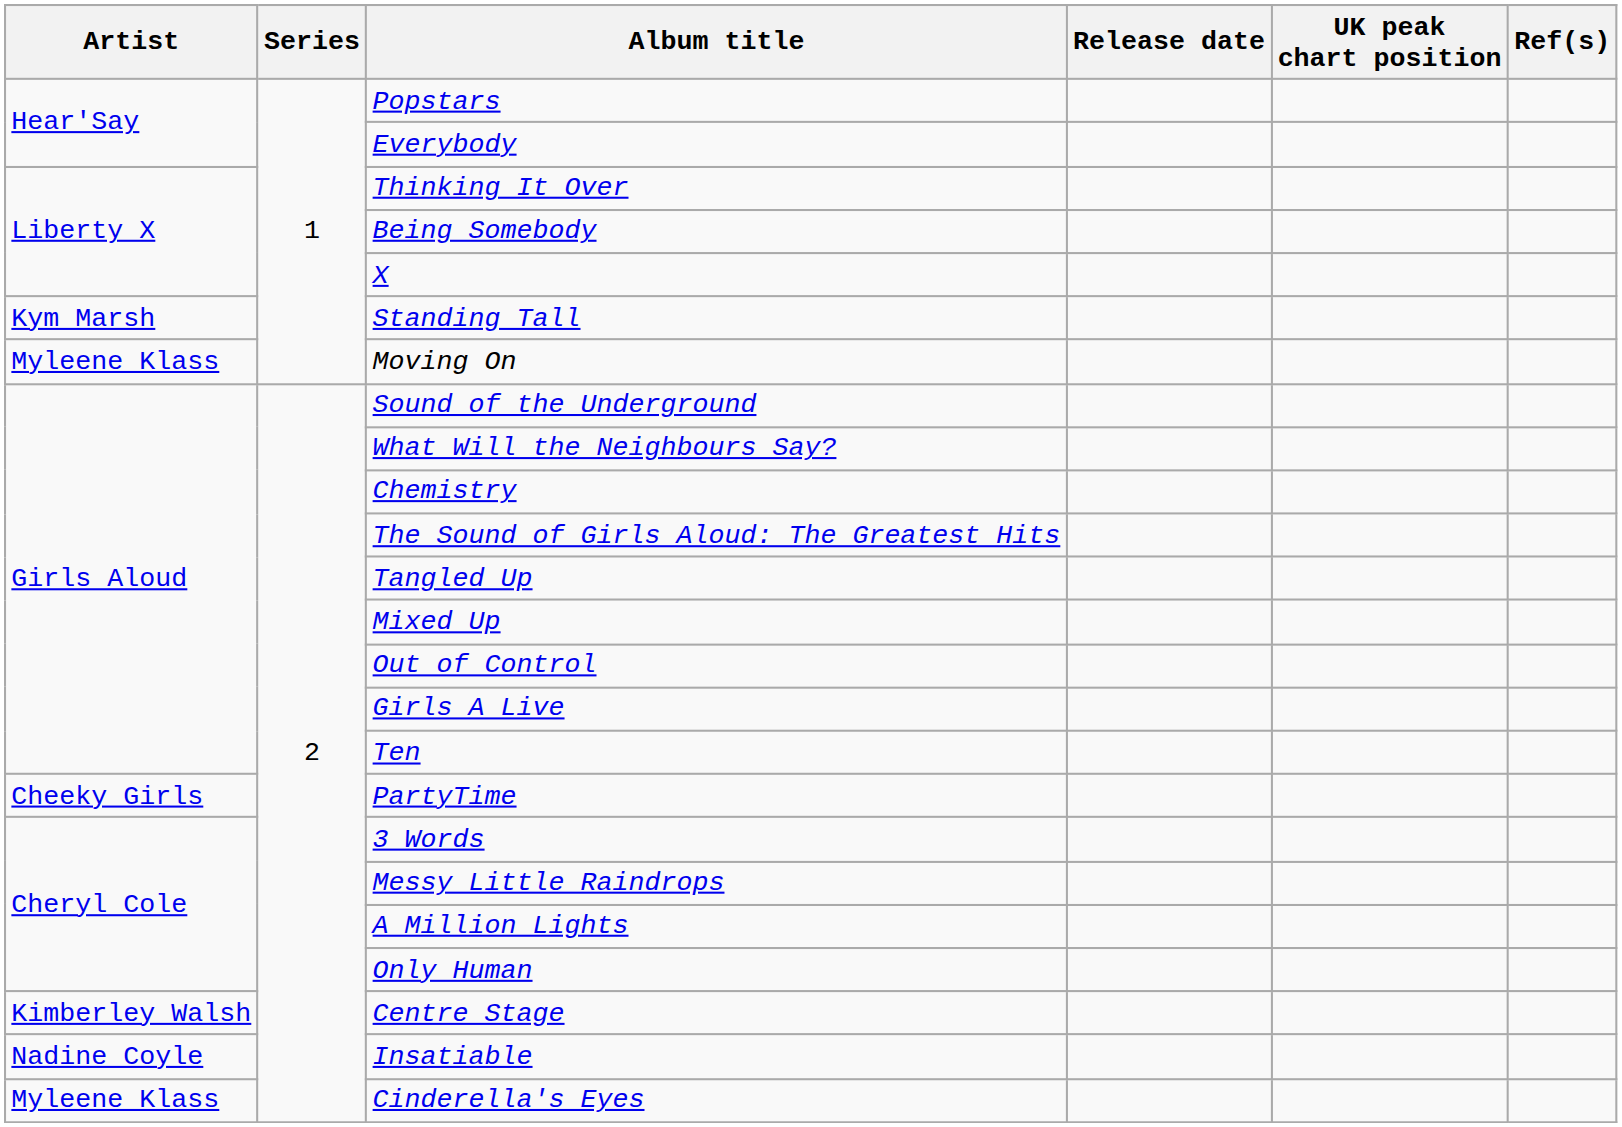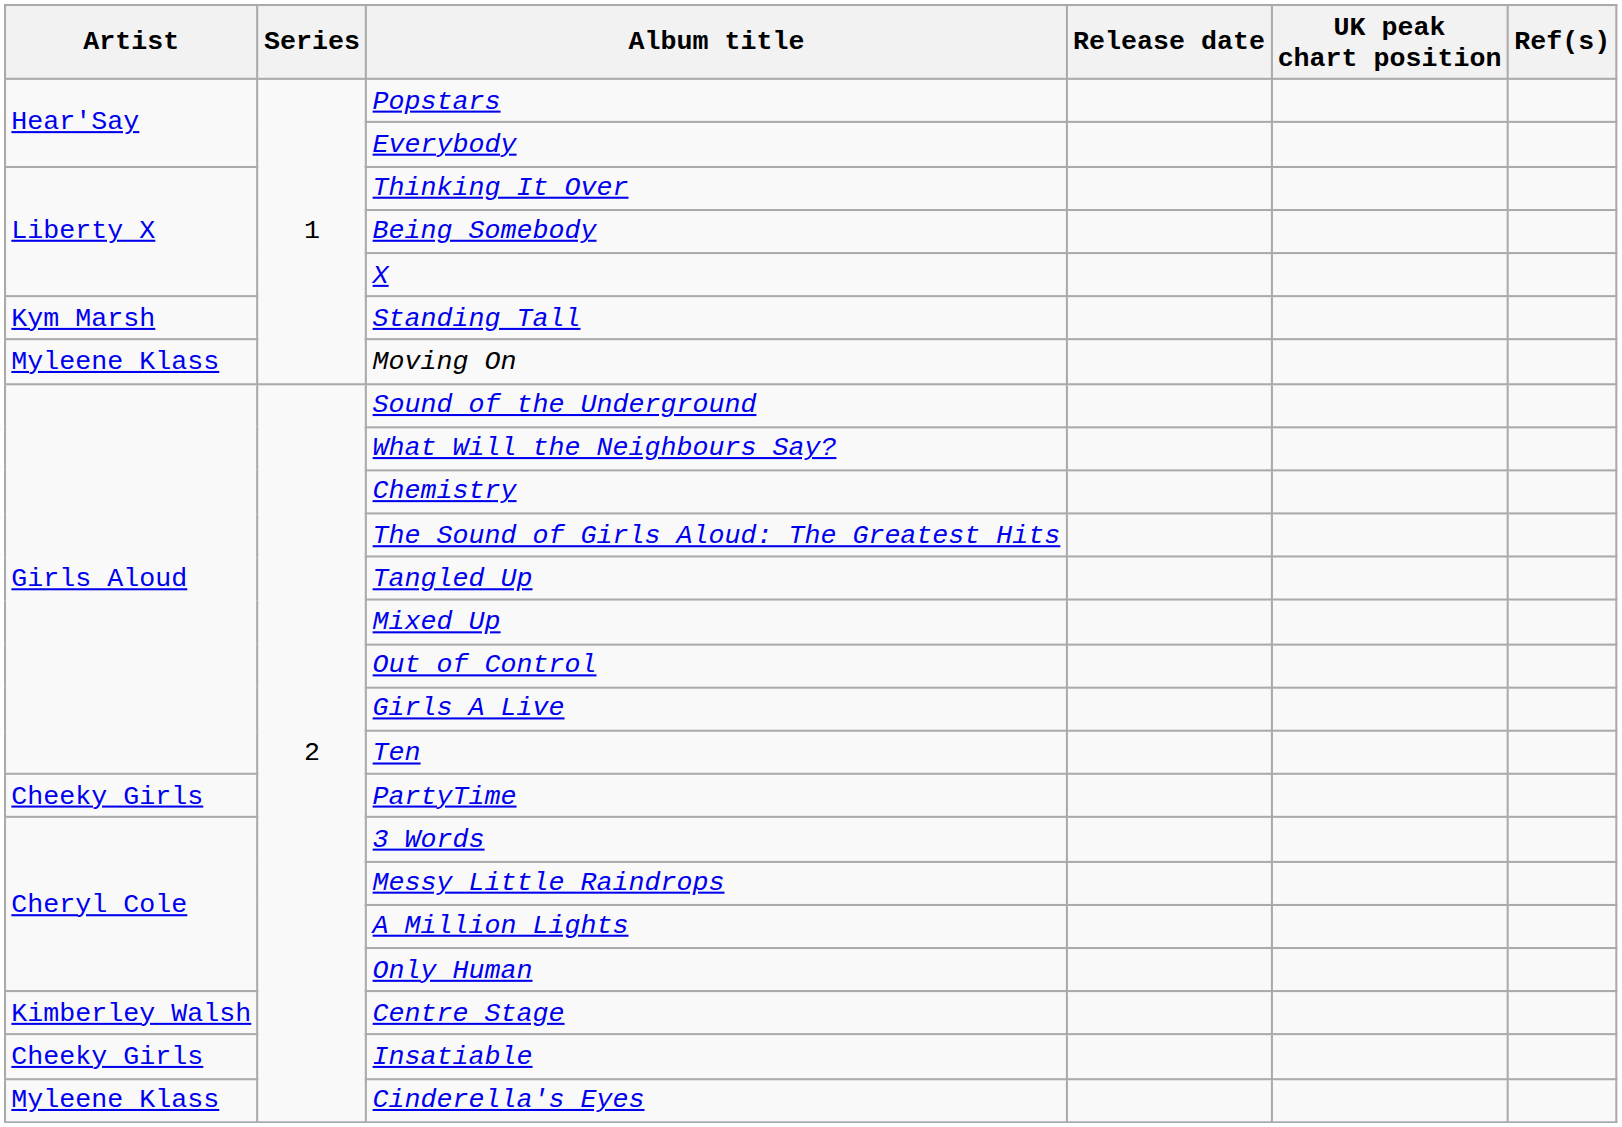Insatiable | Artist: Nadine Coyle -> Cheeky Girls
